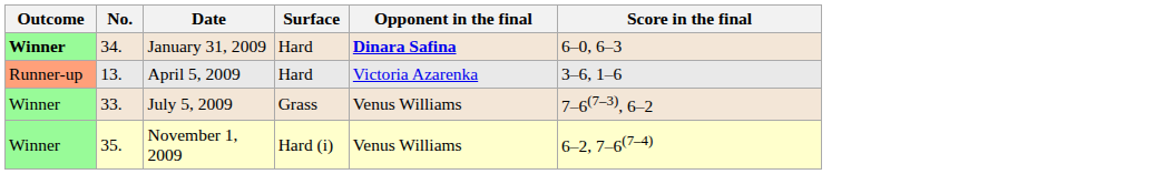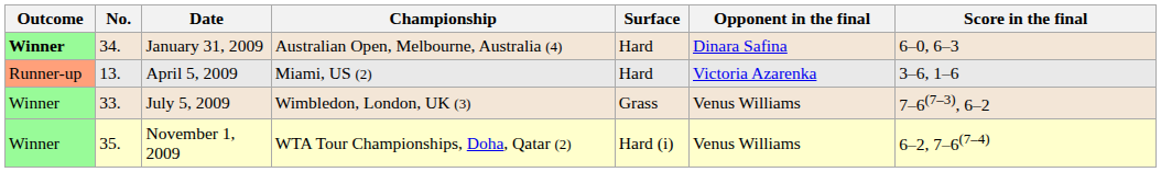+ column: Championship | Australian Open, Melbourne, Australia (4) | Miami, US (2) | Wimbledon, London, UK (3) | WTA Tour Championships, Doha, Qatar (2)
January 31, 2009 | Opponent in the final: bold -> normal
